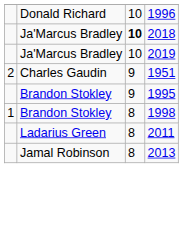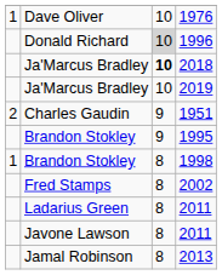+ row: 1 | Dave Oliver | 10 | 1976
1996 | column 3: no background -> lightgrey background
+ row: Fred Stamps | 8 | 2002
+ row: Javone Lawson | 8 | 2011
